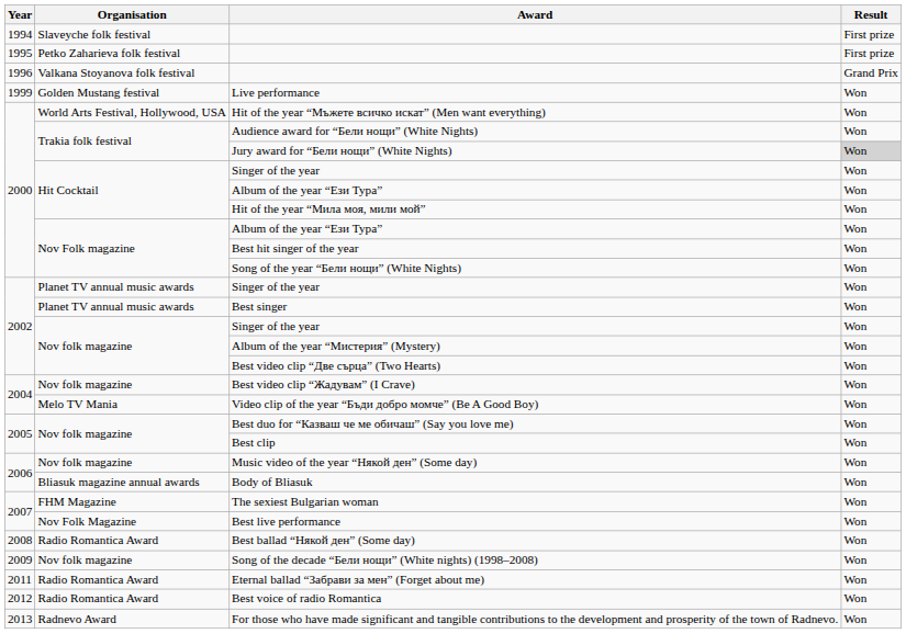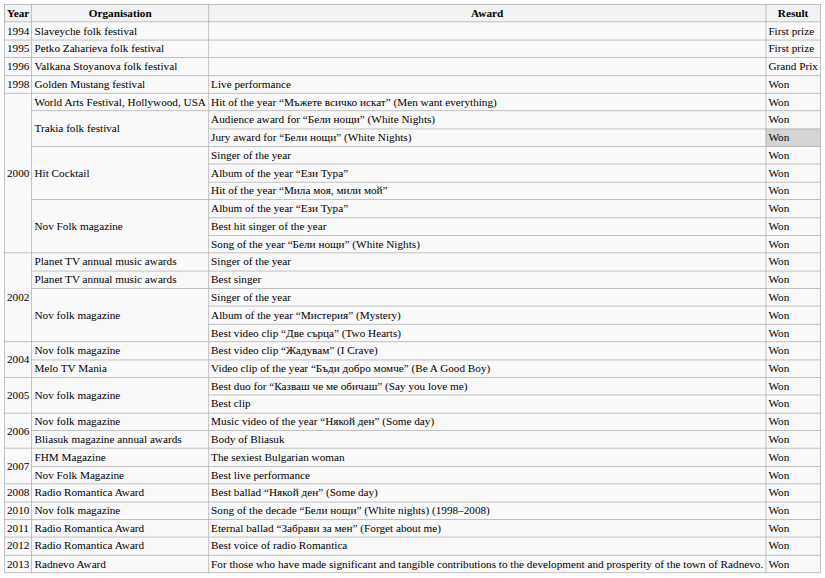Live performance | Year: 1999 -> 1998
Song of the decade “Бели нощи” (White nights) (1998–2008) | Year: 2009 -> 2010
